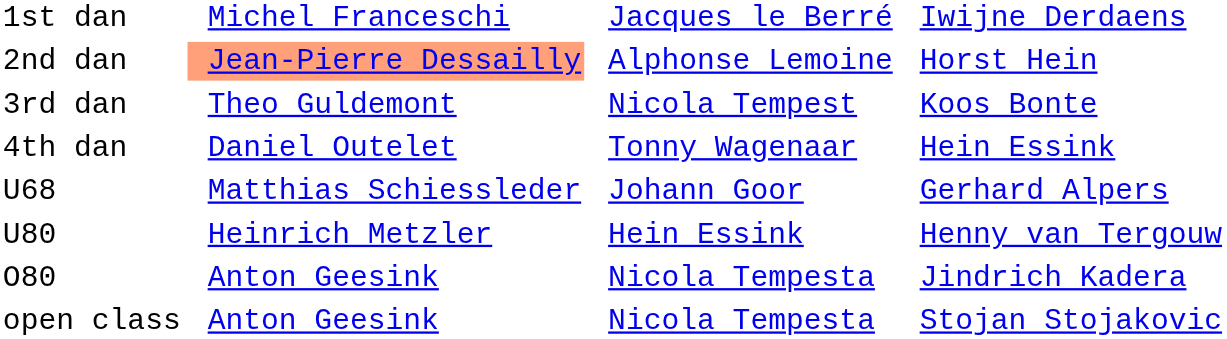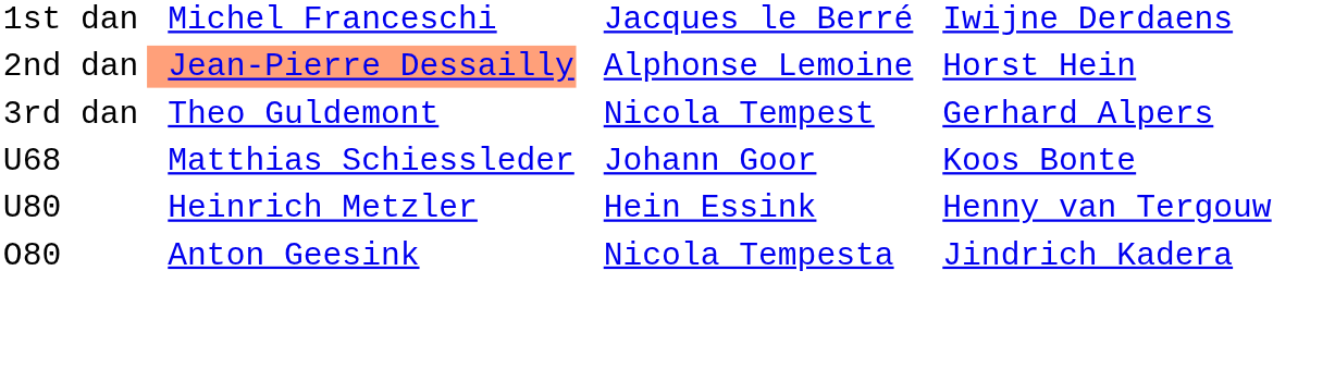3rd dan | column 4: Koos Bonte -> Gerhard Alpers
- row: 4th dan | Daniel Outelet | Tonny Wagenaar | Hein Essink
U68 | column 4: Gerhard Alpers -> Koos Bonte
- row: open class | Anton Geesink | Nicola Tempesta | Stojan Stojakovic
